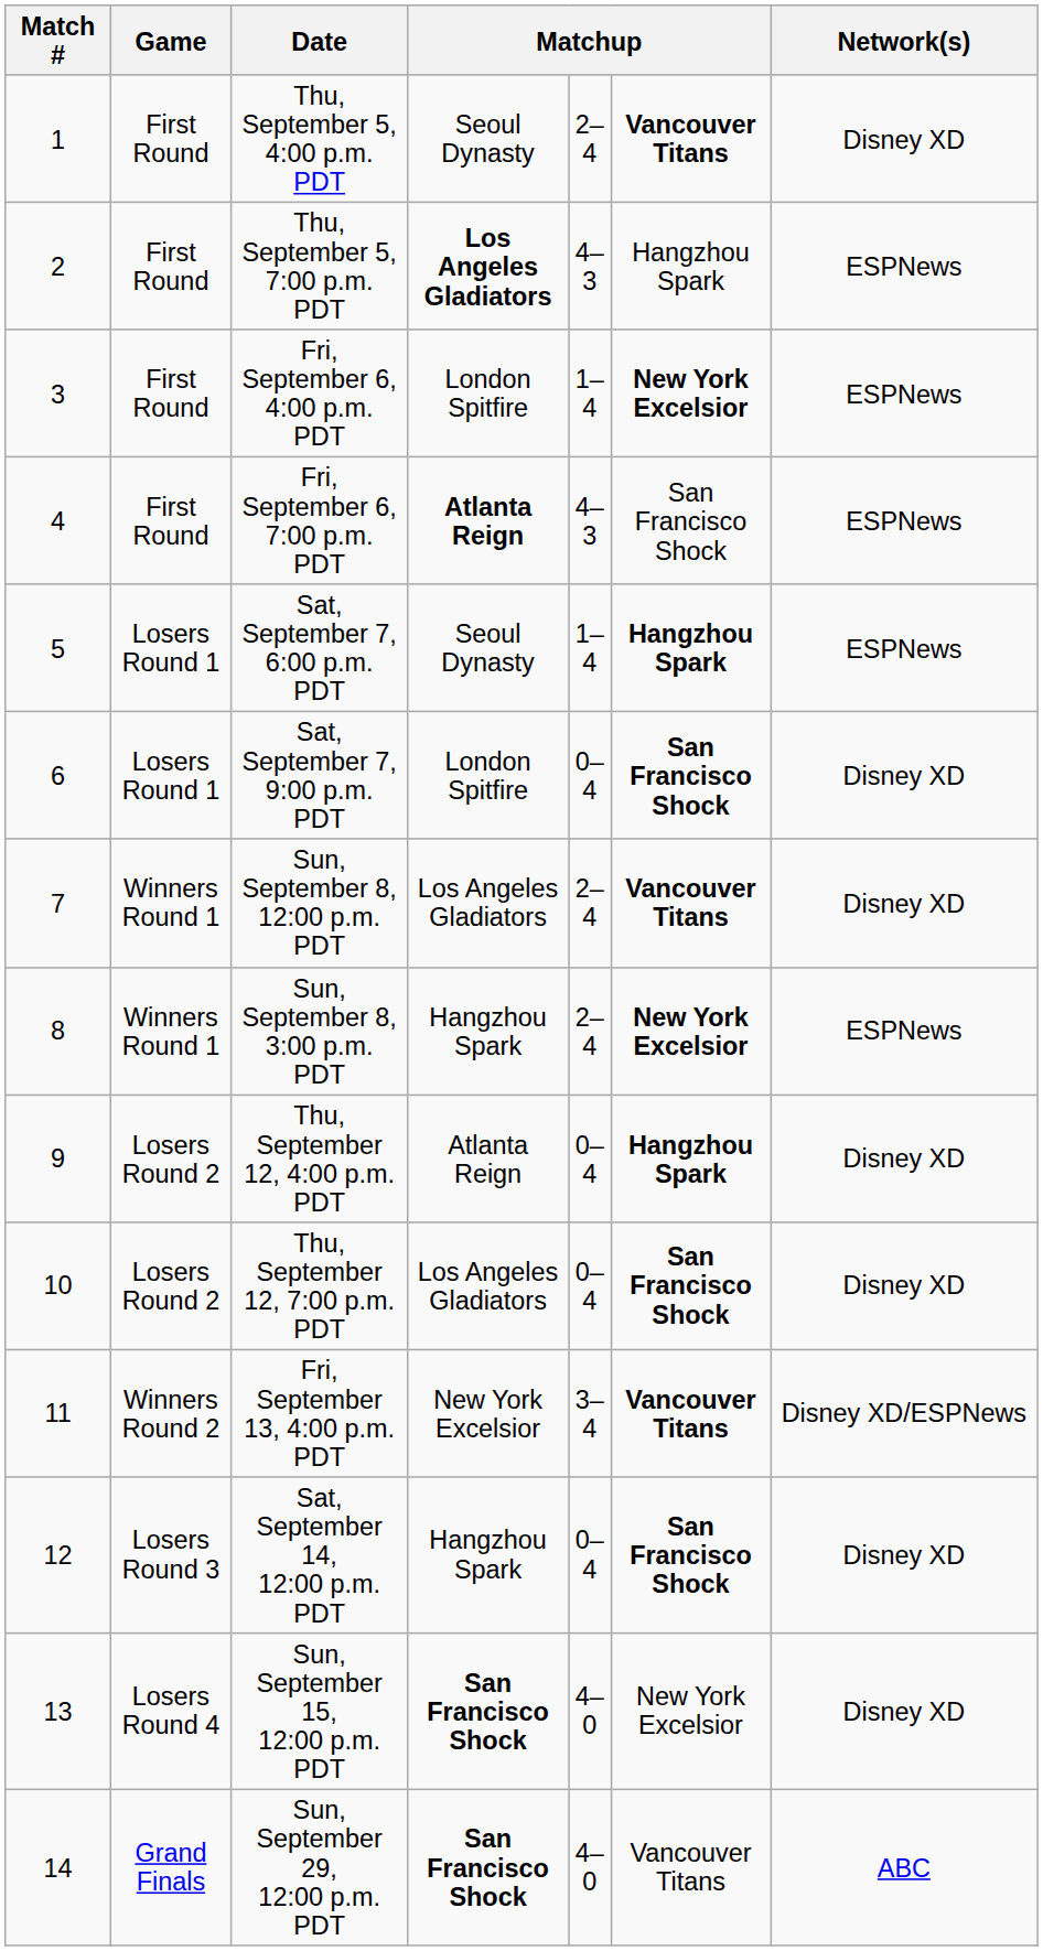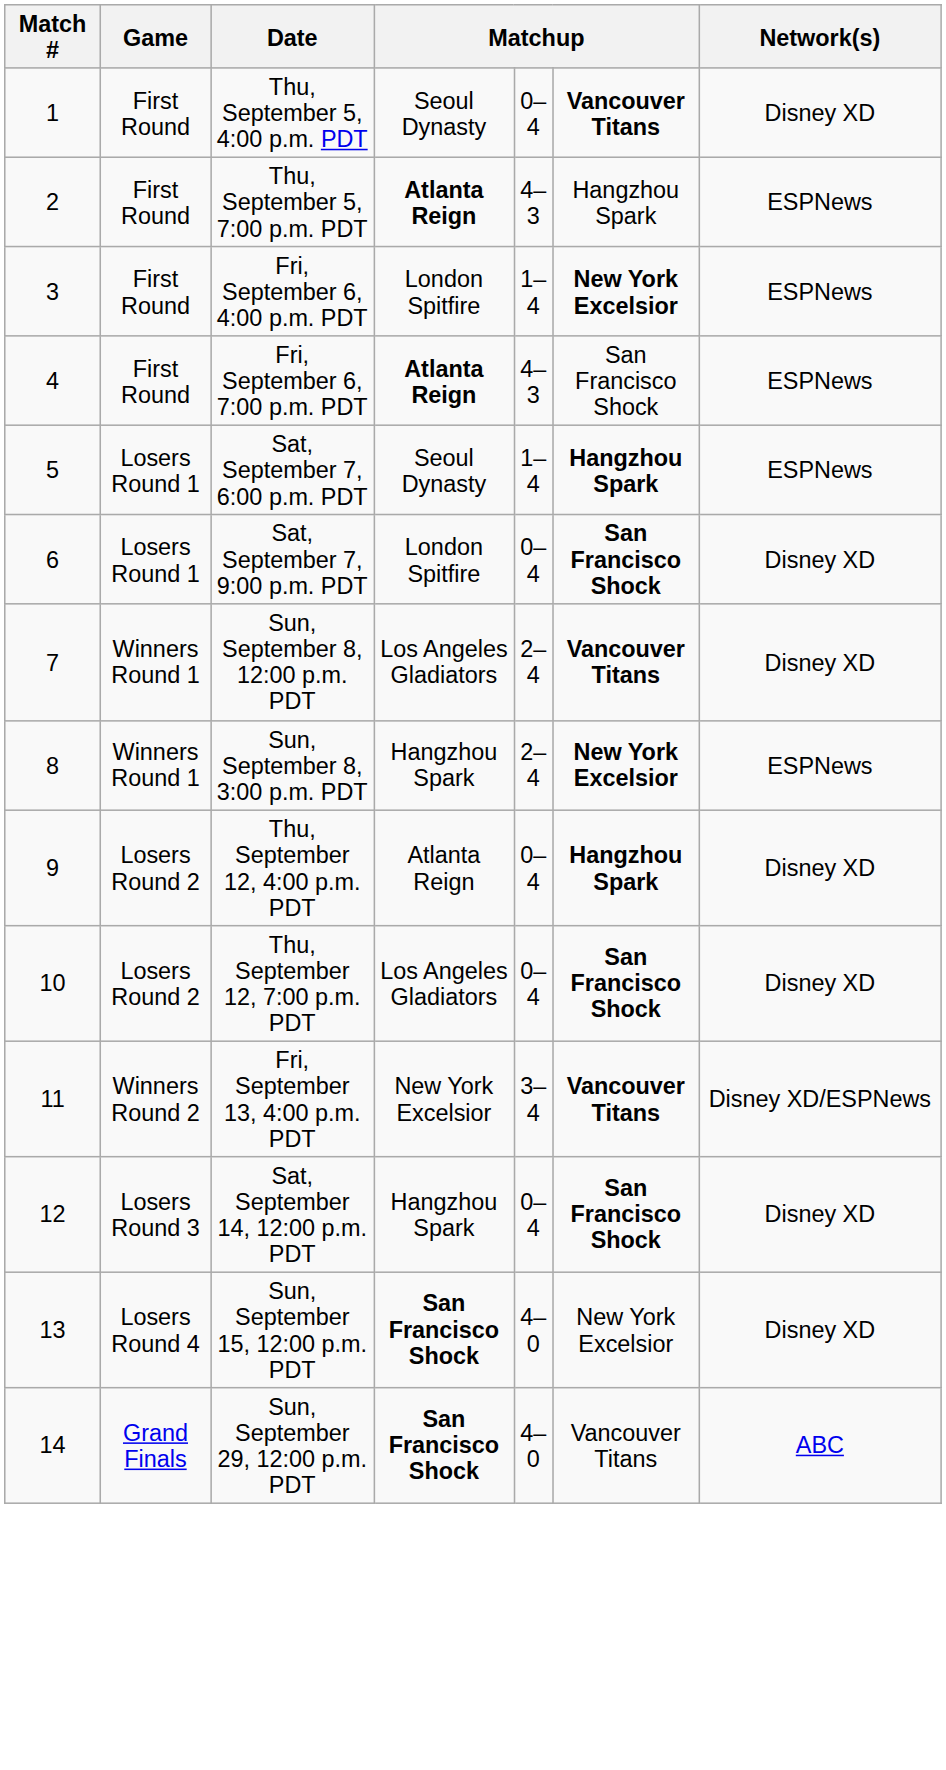Thu, September 5, 4:00 p.m. PDT | column 5: 2–4 -> 0–4
Thu, September 5, 7:00 p.m. PDT | column 4: Los Angeles Gladiators -> Atlanta Reign
